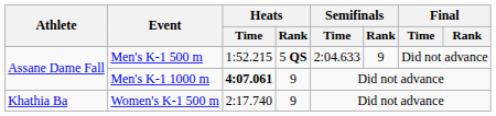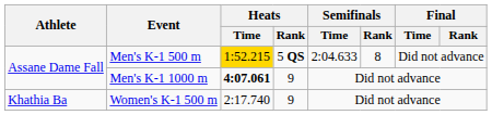Men's K-1 500 m | Heats / Time: no background -> gold background
Men's K-1 500 m | Semifinals / Rank: 9 -> 8
